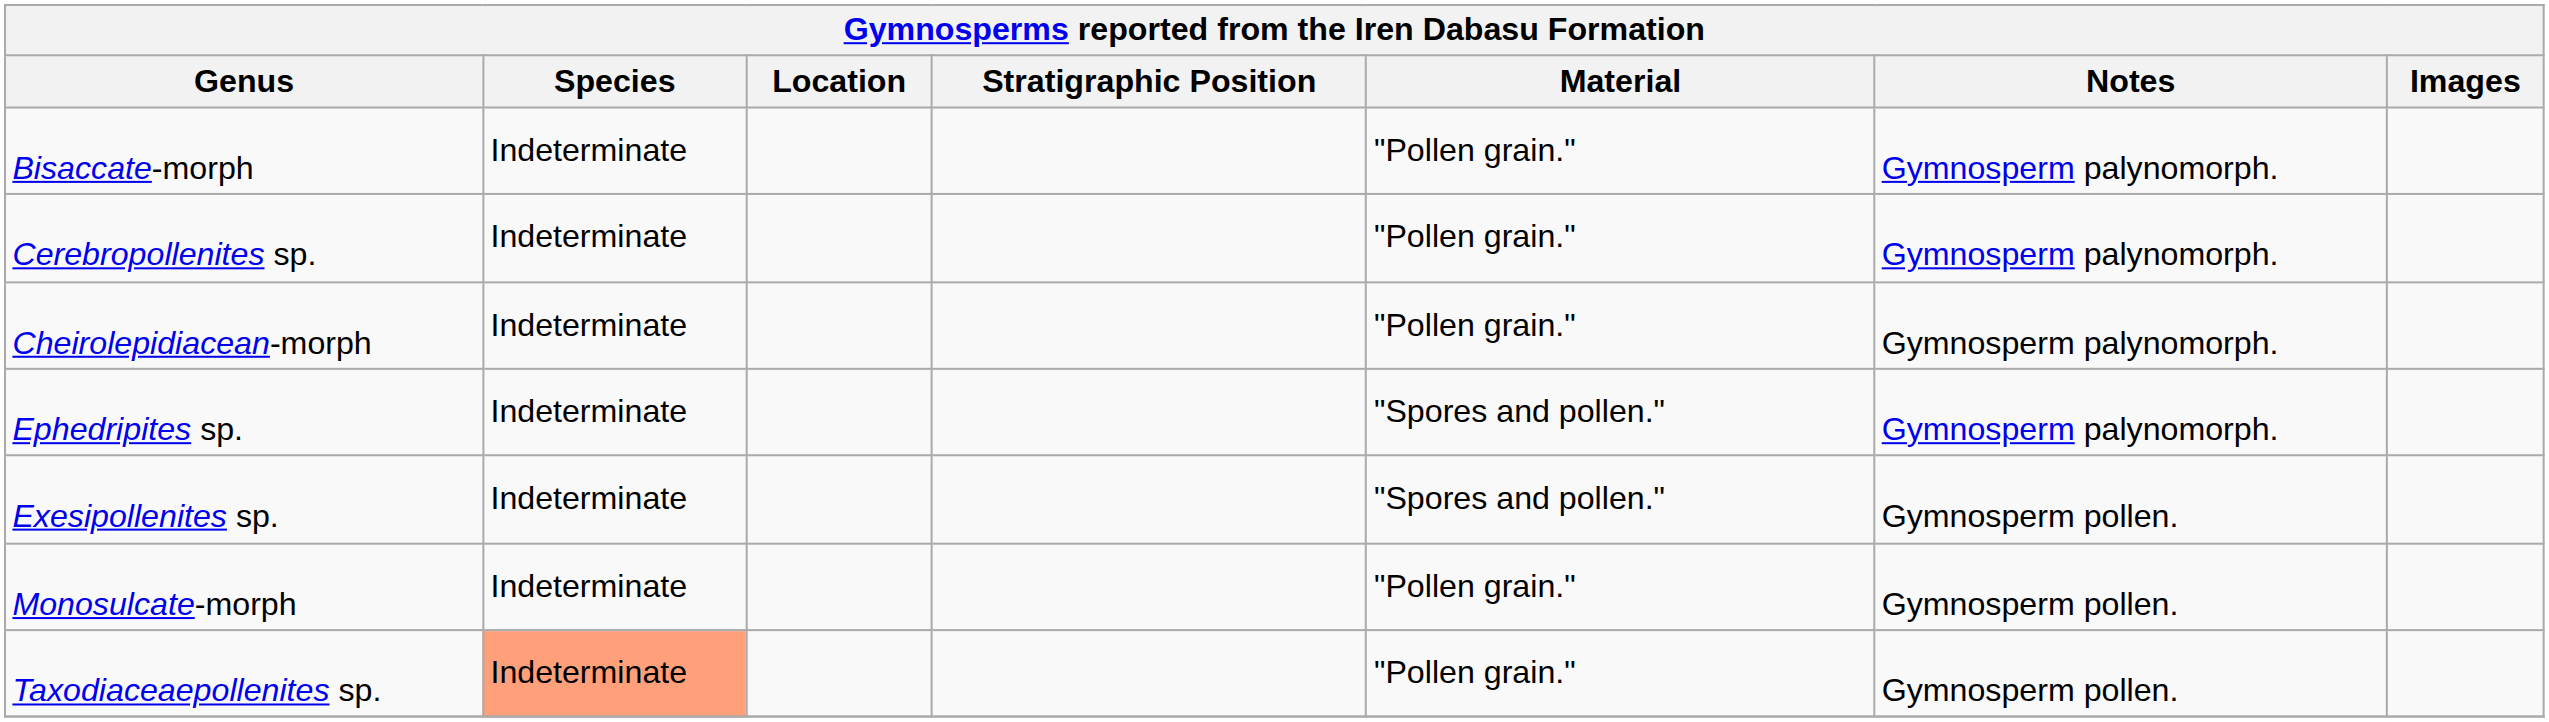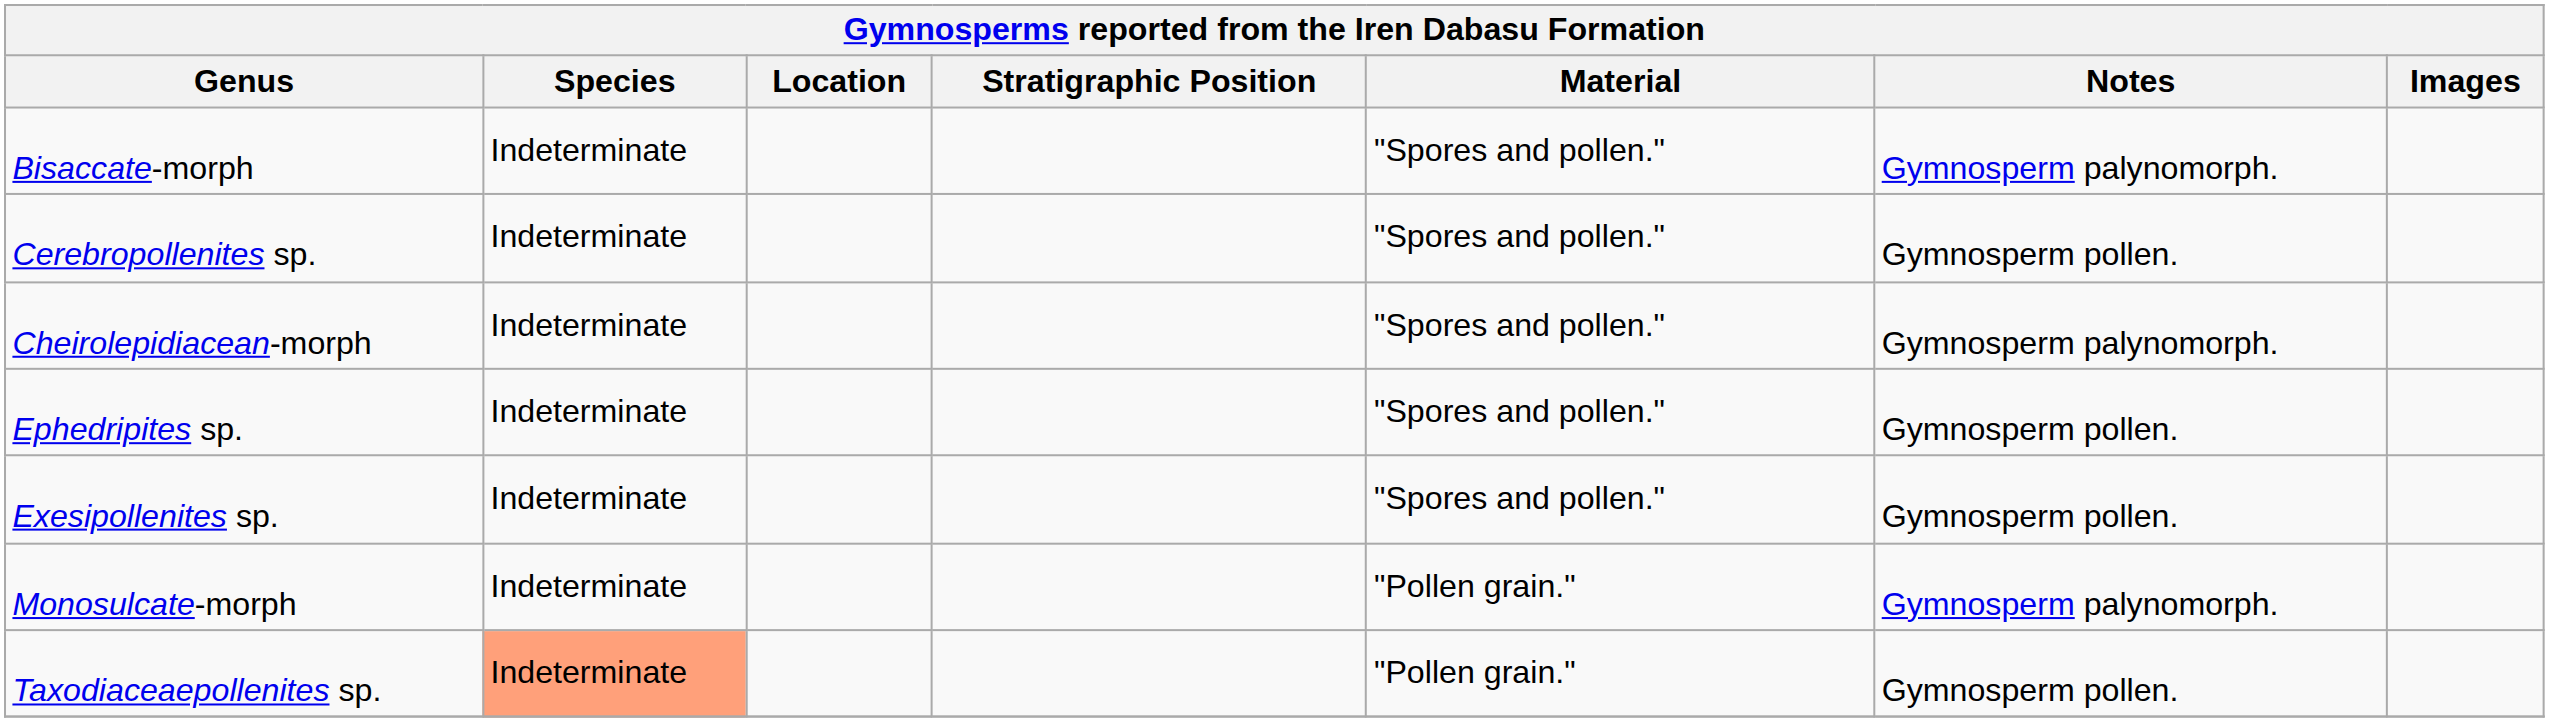Bisaccate-morph | Material: "Pollen grain." -> "Spores and pollen."
Cerebropollenites sp. | Material: "Pollen grain." -> "Spores and pollen."
Cerebropollenites sp. | Notes: Gymnosperm palynomorph. -> Gymnosperm pollen.
Cheirolepidiacean-morph | Material: "Pollen grain." -> "Spores and pollen."
Ephedripites sp. | Notes: Gymnosperm palynomorph. -> Gymnosperm pollen.
Monosulcate-morph | Notes: Gymnosperm pollen. -> Gymnosperm palynomorph.
